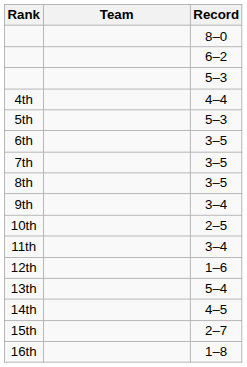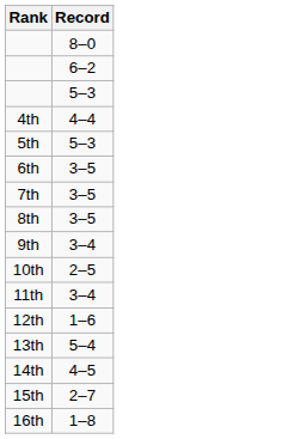- column: Team
